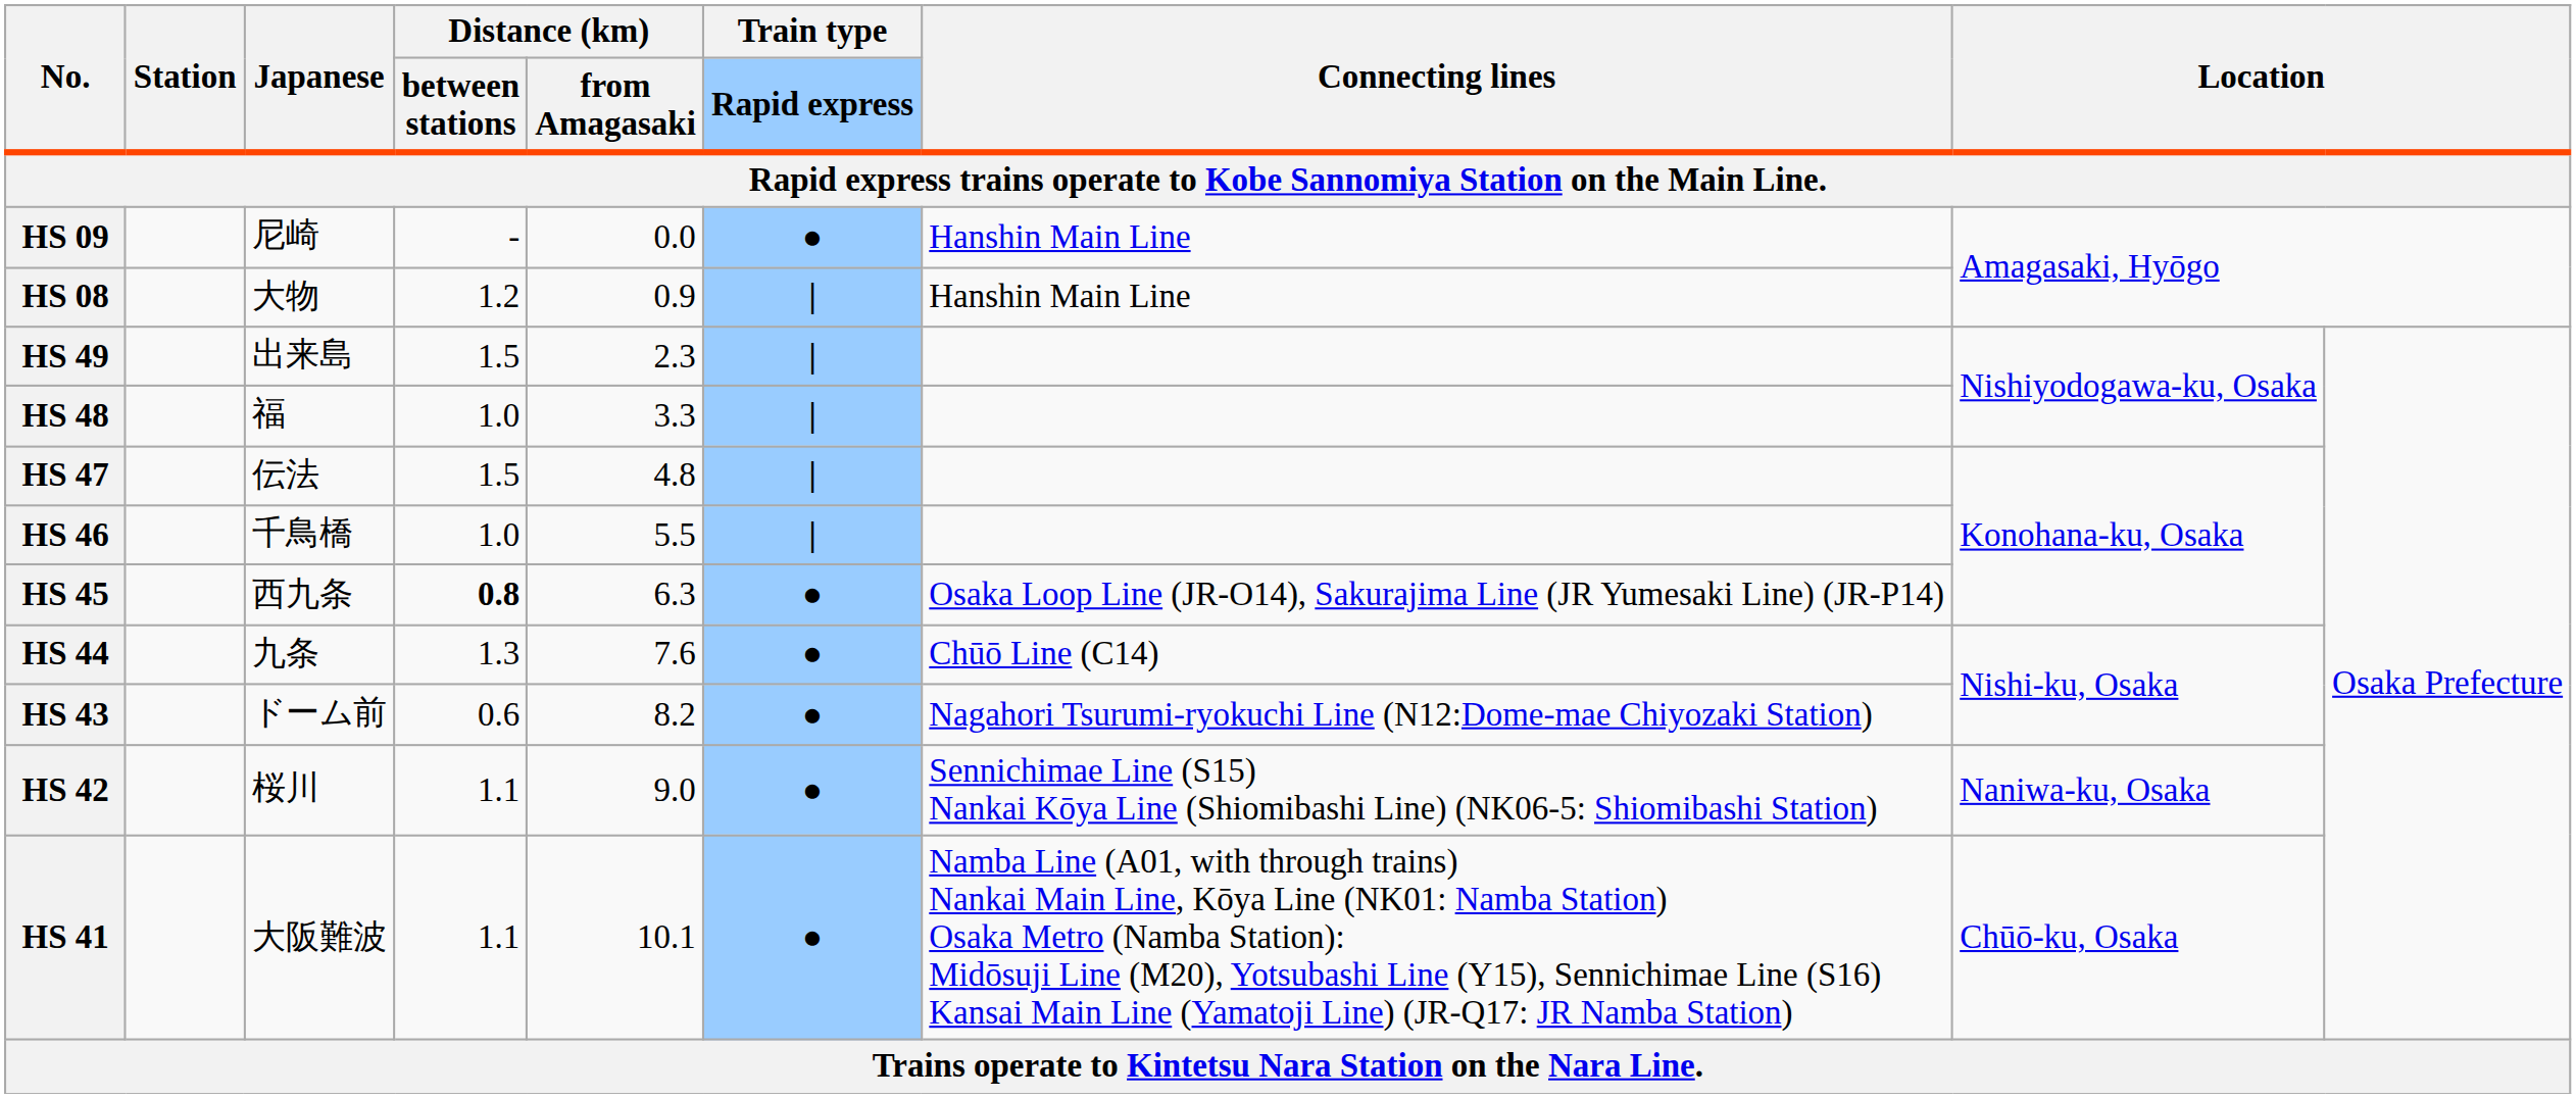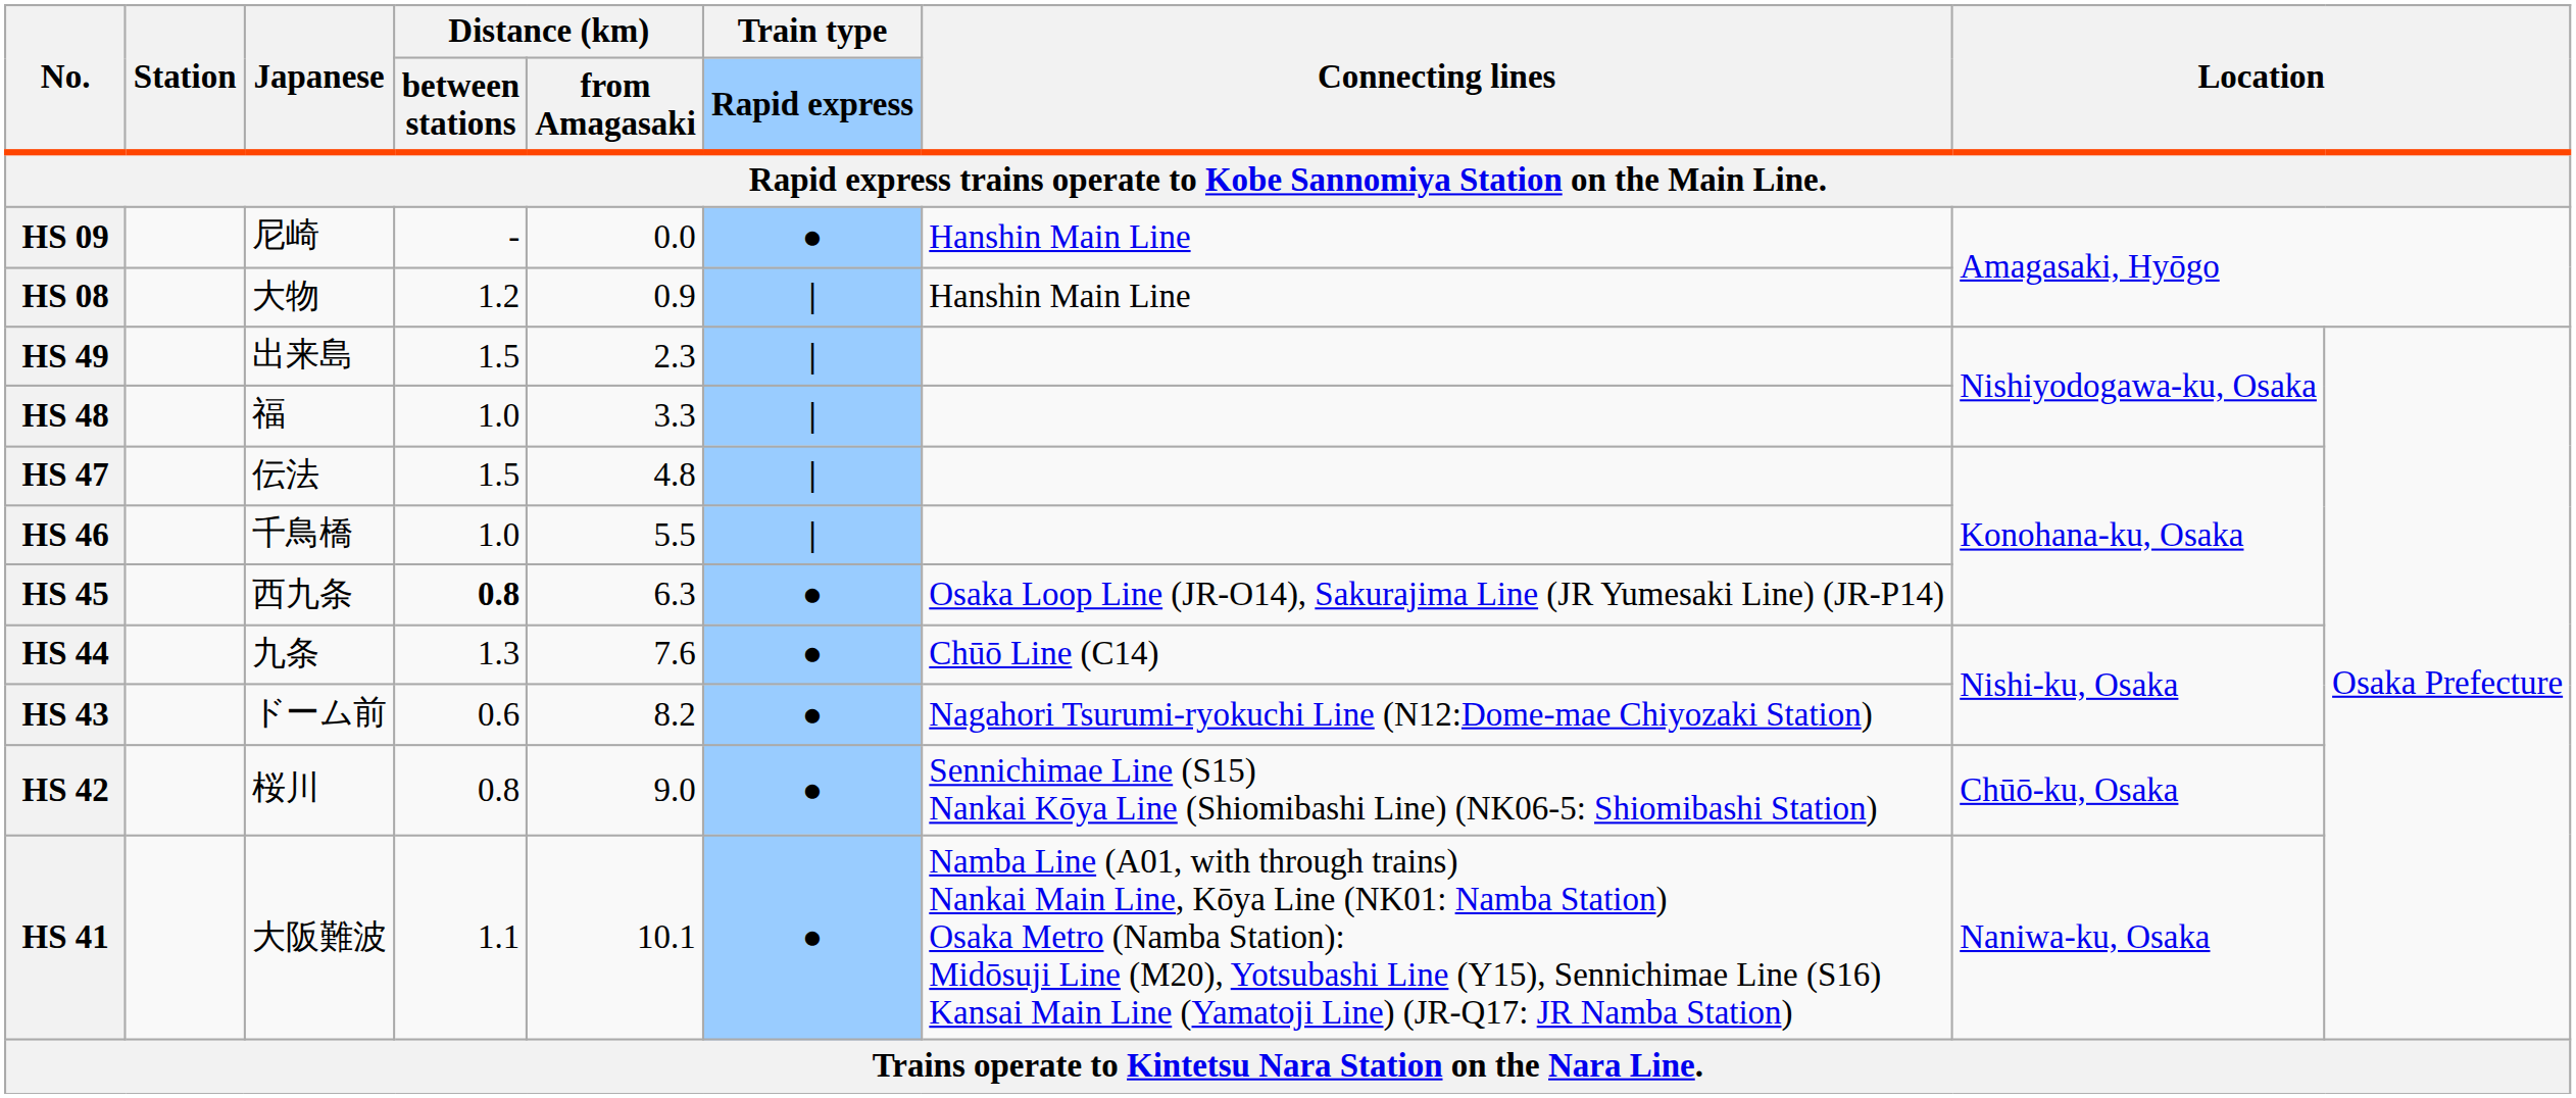HS 42 | Distance (km) / between stations: 1.1 -> 0.8
HS 42 | column 8: Naniwa-ku, Osaka -> Chūō-ku, Osaka
HS 41 | column 8: Chūō-ku, Osaka -> Naniwa-ku, Osaka
